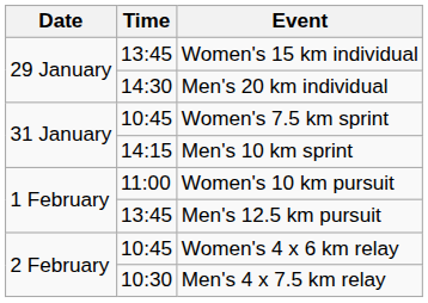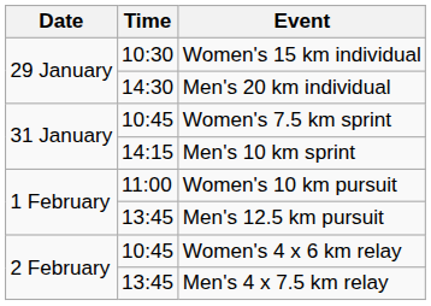Women's 15 km individual | Time: 13:45 -> 10:30
Men's 4 x 7.5 km relay | Time: 10:30 -> 13:45
